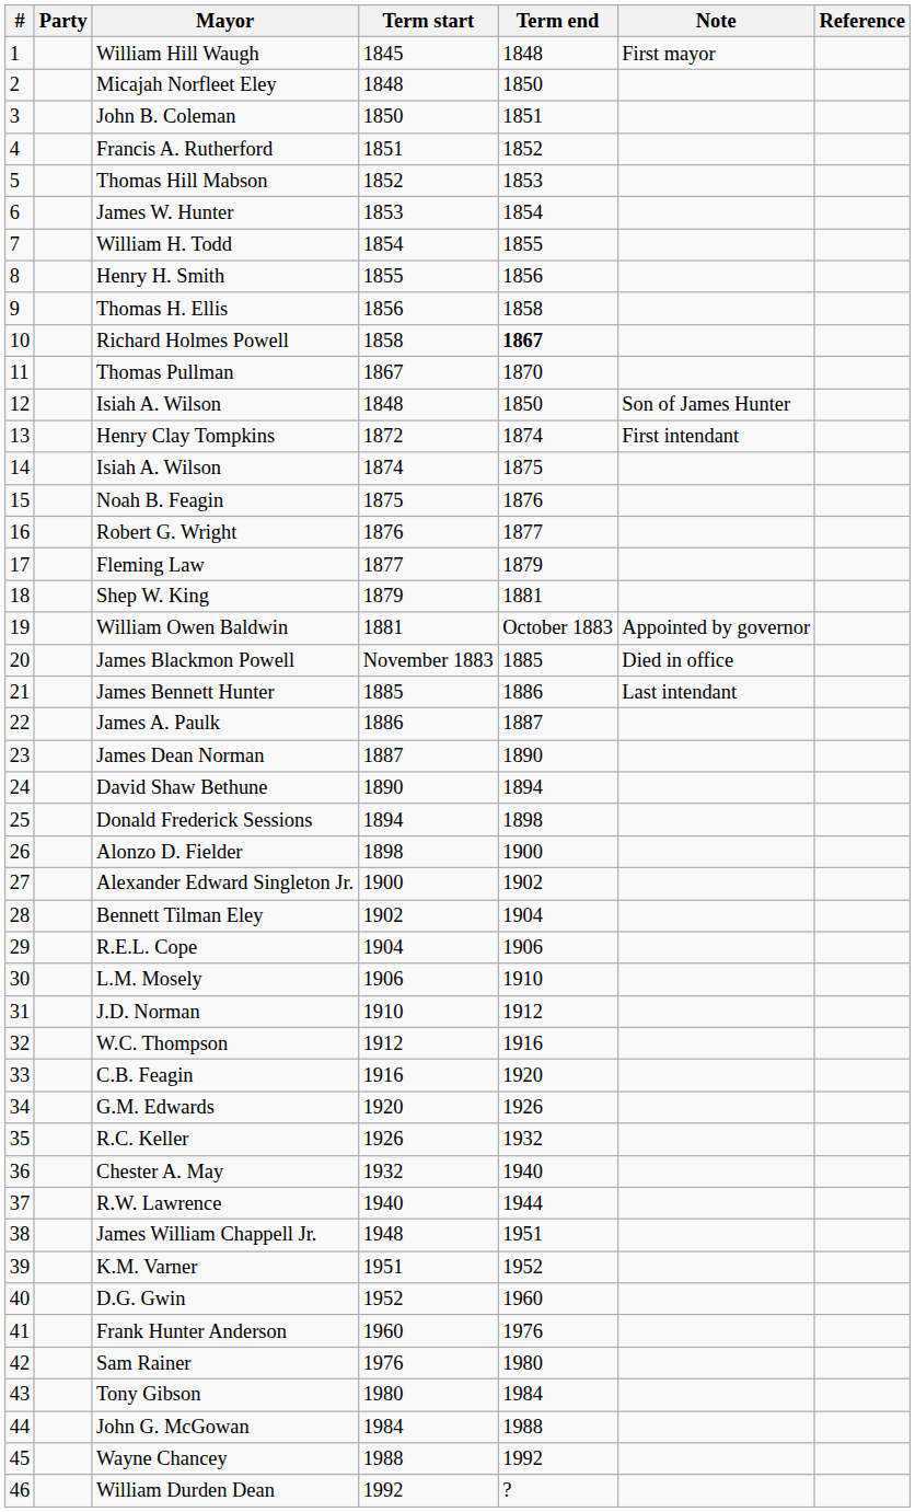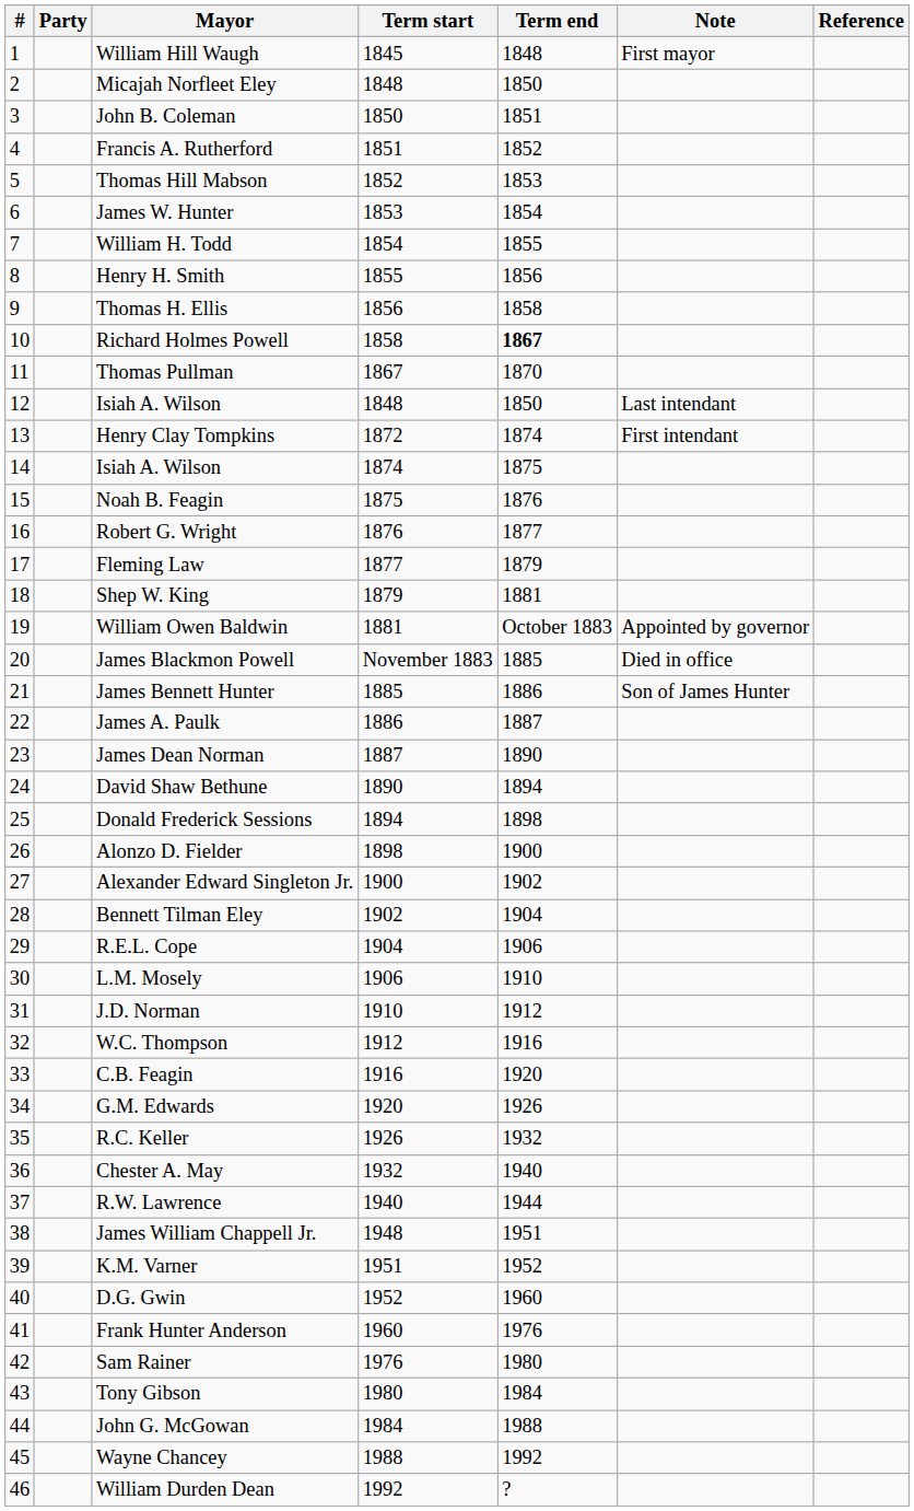12 / Isiah A. Wilson | Note: Son of James Hunter -> Last intendant
James Bennett Hunter | Note: Last intendant -> Son of James Hunter
